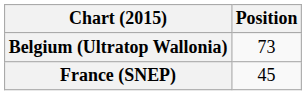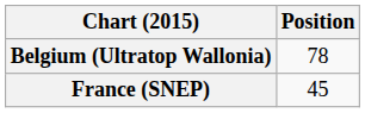Belgium (Ultratop Wallonia) | Position: 73 -> 78
